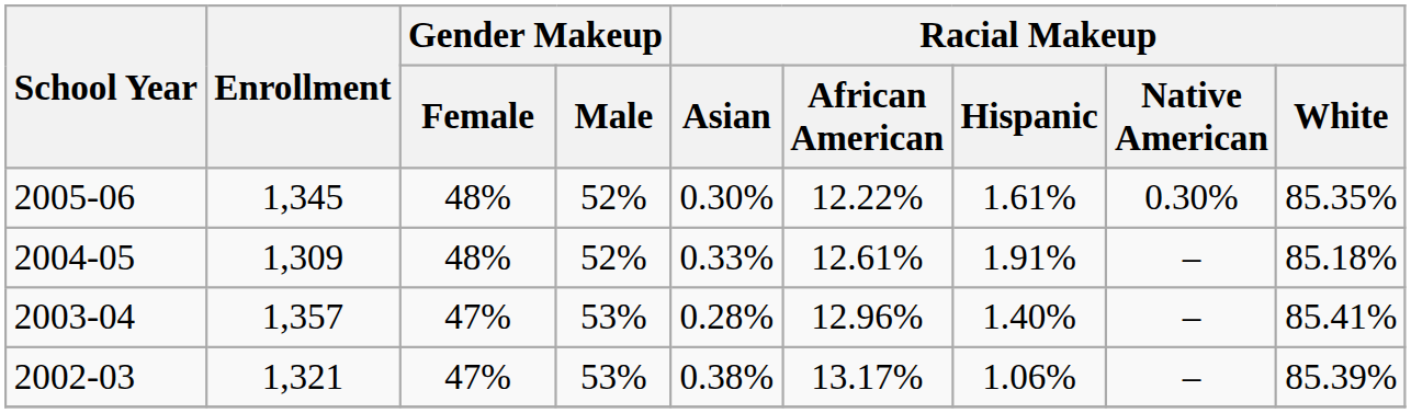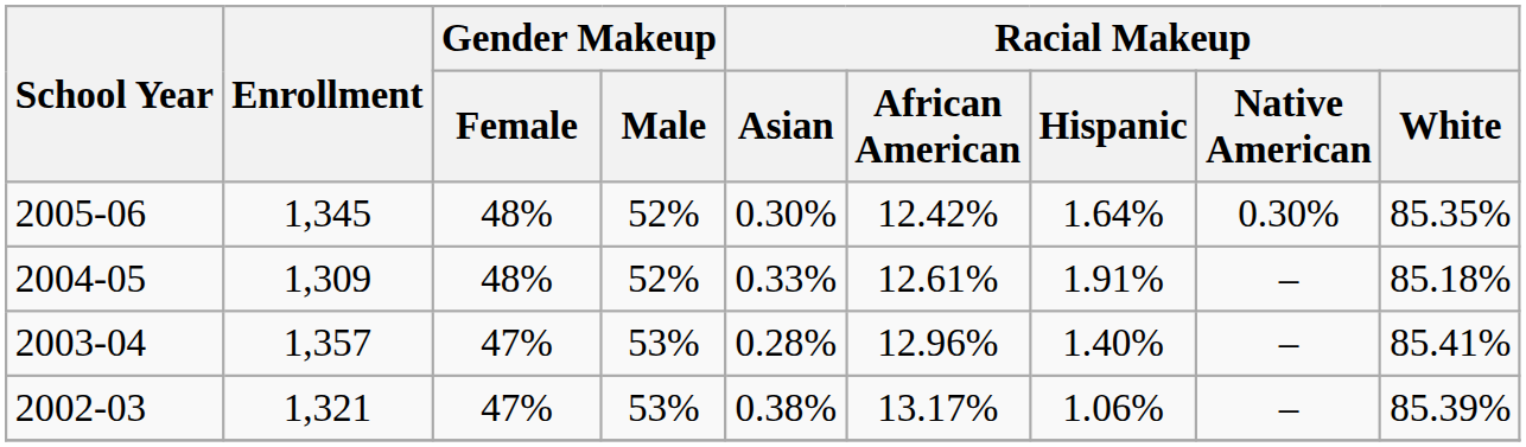2005-06 | Racial Makeup / African American: 12.22% -> 12.42%
2005-06 | Racial Makeup / Hispanic: 1.61% -> 1.64%
